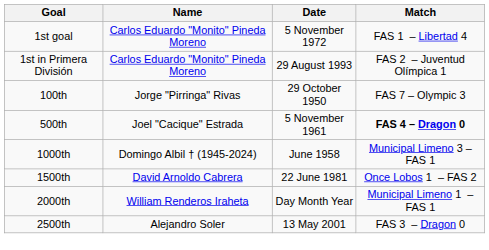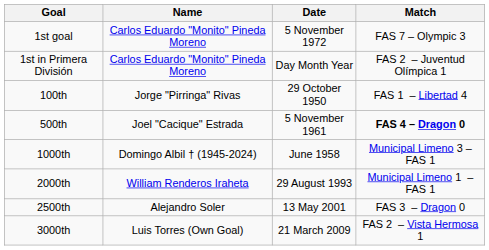1st goal | Match: FAS 1 – Libertad 4 -> FAS 7 – Olympic 3
1st in Primera División | Date: 29 August 1993 -> Day Month Year
100th | Match: FAS 7 – Olympic 3 -> FAS 1 – Libertad 4
- row: 1500th | David Arnoldo Cabrera | 22 June 1981 | Once Lobos 1 – FAS 2
2000th | Date: Day Month Year -> 29 August 1993
+ row: 3000th | Luis Torres (Own Goal) | 21 March 2009 | FAS 2 – Vista Hermosa 1
